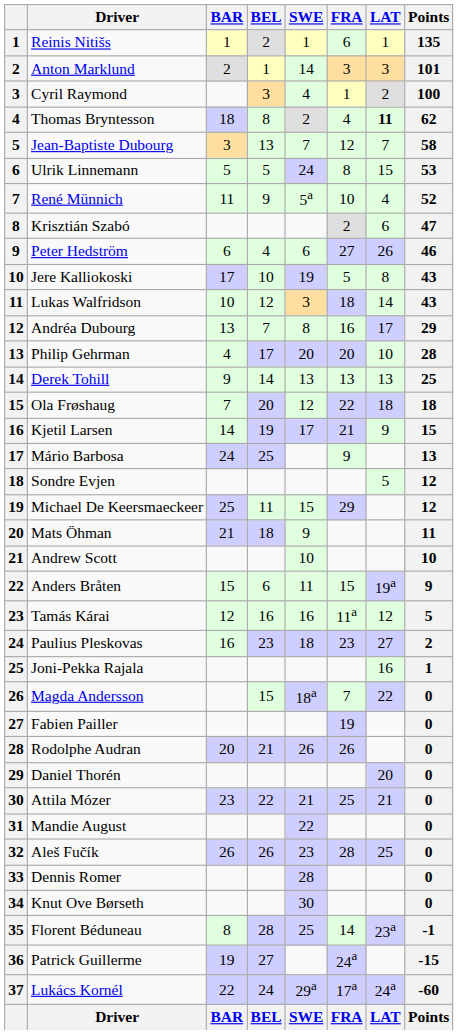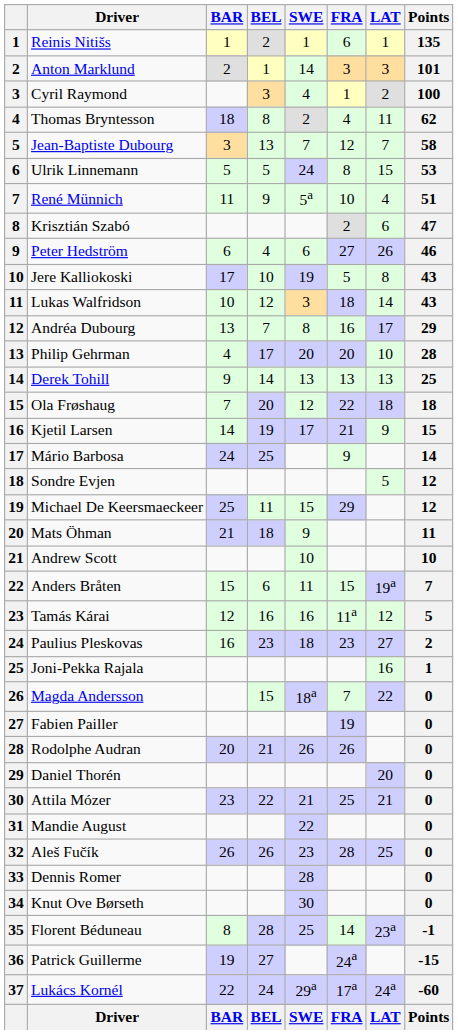Thomas Bryntesson | LAT: bold -> normal
René Münnich | Points: 52 -> 51
Mário Barbosa | Points: 13 -> 14
Anders Bråten | Points: 9 -> 7
